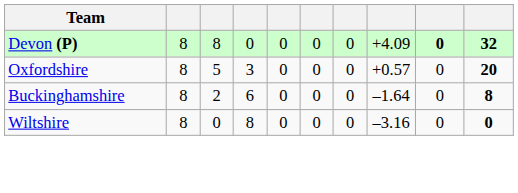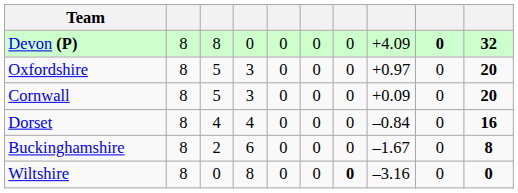Oxfordshire | column 8: +0.57 -> +0.97
+ row: Cornwall | 8 | 5 | 3 | 0 | 0 | 0 | +0.09 | 0 | 20
+ row: Dorset | 8 | 4 | 4 | 0 | 0 | 0 | –0.84 | 0 | 16
Buckinghamshire | column 8: –1.64 -> –1.67
Wiltshire | column 7: normal -> bold
